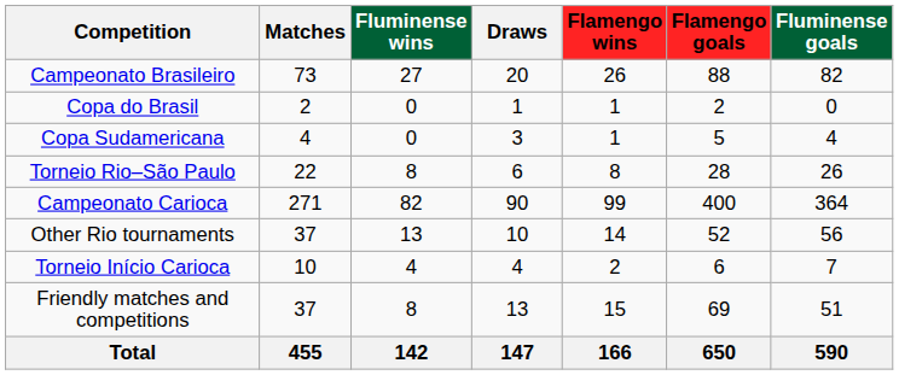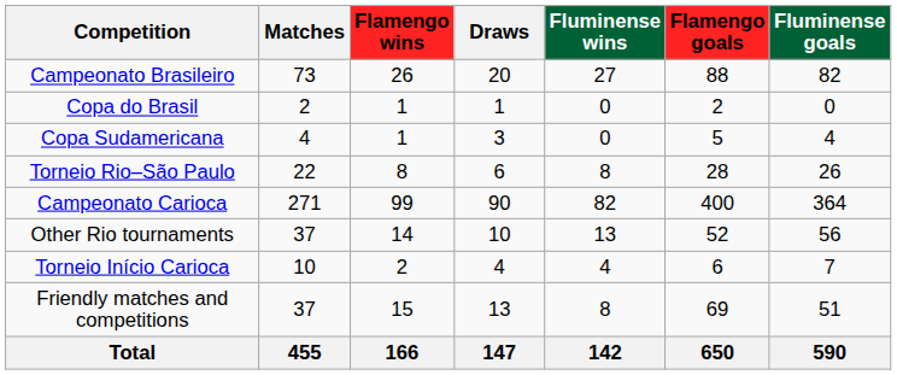columns swapped: Flamengo wins <-> Fluminense wins
